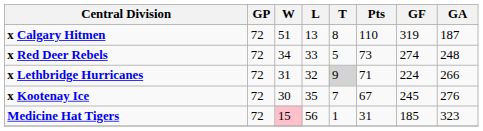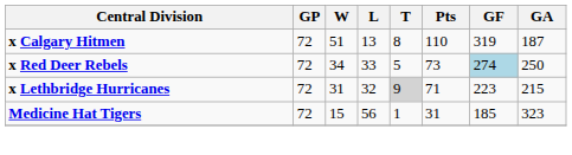x Red Deer Rebels | GF: no background -> lightblue background
x Red Deer Rebels | GA: 248 -> 250
x Lethbridge Hurricanes | GF: 224 -> 223
x Lethbridge Hurricanes | GA: 266 -> 215
- row: x Kootenay Ice | 72 | 30 | 35 | 7 | 67 | 245 | 276
Medicine Hat Tigers | W: pink background -> no background
